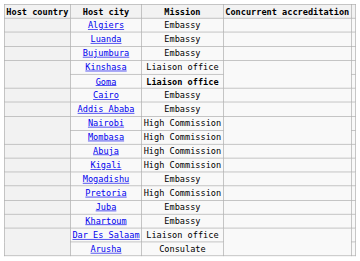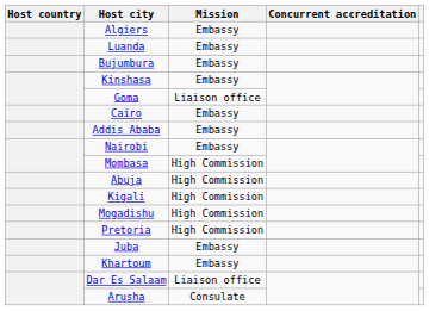Kinshasa | Mission: Liaison office -> Embassy
Goma | Mission: bold -> normal
Nairobi | Mission: High Commission -> Embassy
Mogadishu | Mission: Embassy -> High Commission
